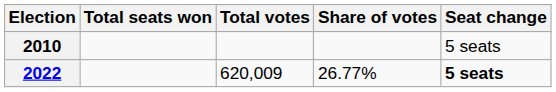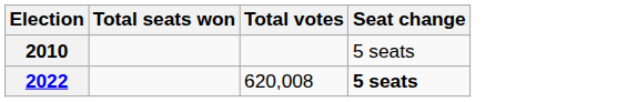- column: Share of votes | 26.77%
2022 | Total votes: 620,009 -> 620,008
